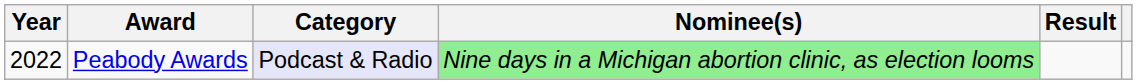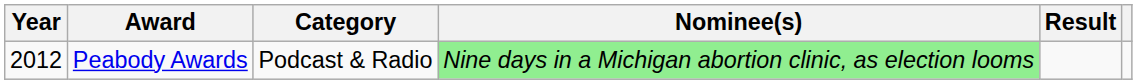Peabody Awards | Year: 2022 -> 2012
Peabody Awards | Category: lavender background -> no background
